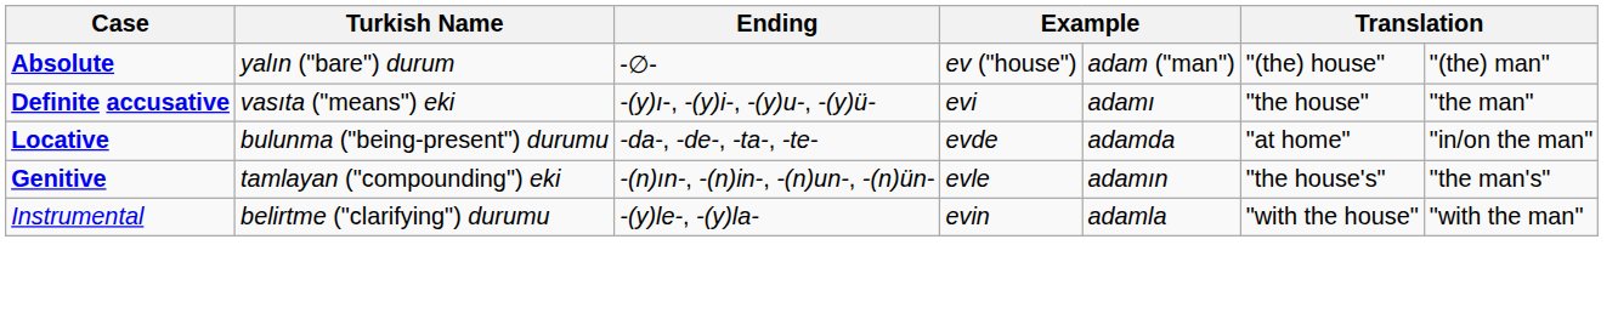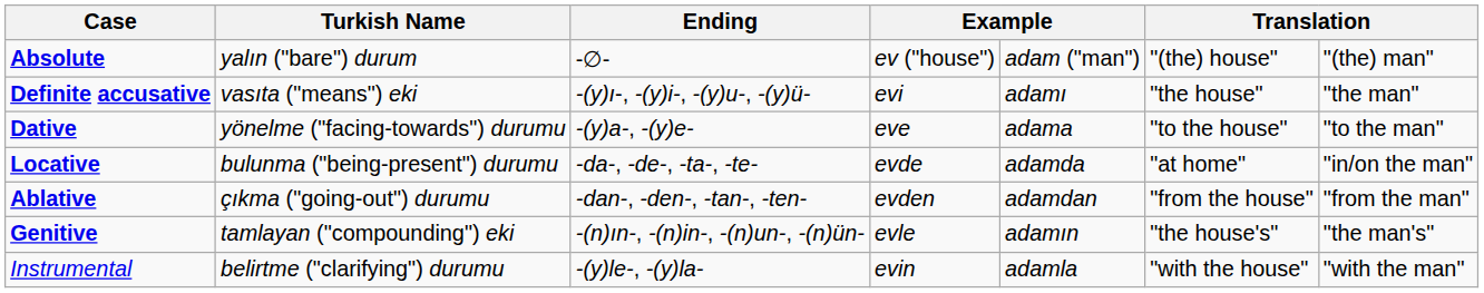+ row: Dative | yönelme ("facing-towards") durumu | -(y)a-, -(y)e- | eve | adama | "to the house" | "to the man"
+ row: Ablative | çıkma ("going-out") durumu | -dan-, -den-, -tan-, -ten- | evden | adamdan | "from the house" | "from the man"
